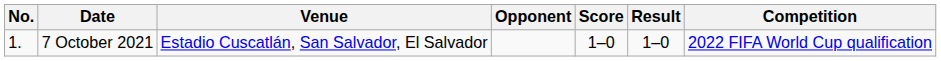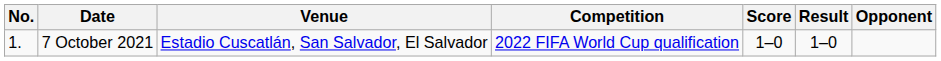columns swapped: Opponent <-> Competition
